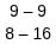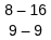rows swapped: 8 – 16 <-> 9 – 9
